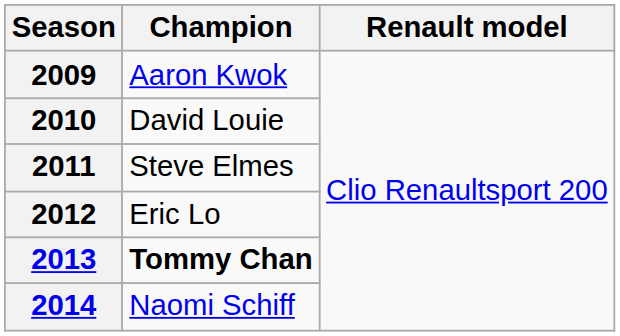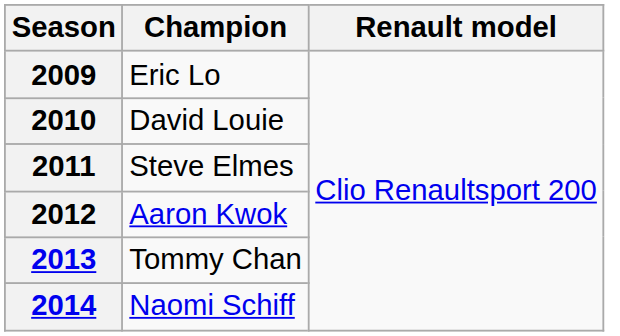2009 | Champion: Aaron Kwok -> Eric Lo
2012 | Champion: Eric Lo -> Aaron Kwok
2013 | Champion: bold -> normal
